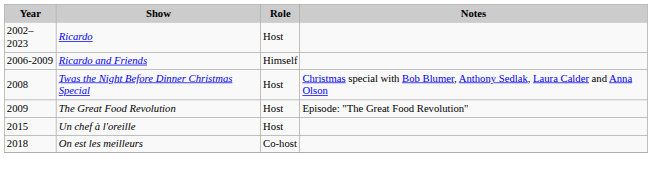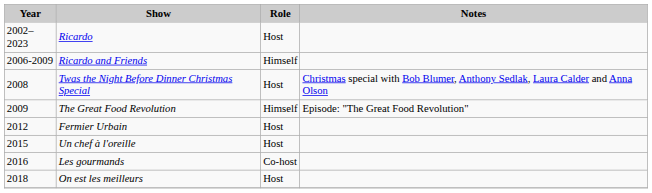The Great Food Revolution | Role: Host -> Himself
+ row: 2012 | Fermier Urbain | Host
+ row: 2016 | Les gourmands | Co-host
On est les meilleurs | Role: Co-host -> Host
